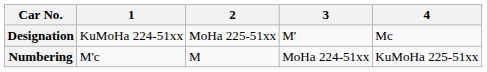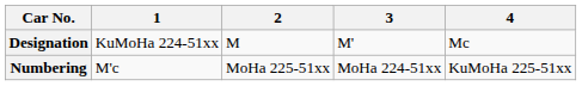Designation | 2: MoHa 225-51xx -> M
Numbering | 2: M -> MoHa 225-51xx
